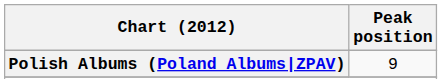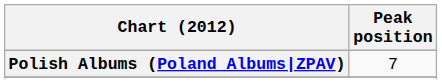Polish Albums (Poland Albums|ZPAV) | Peak position: 9 -> 7
